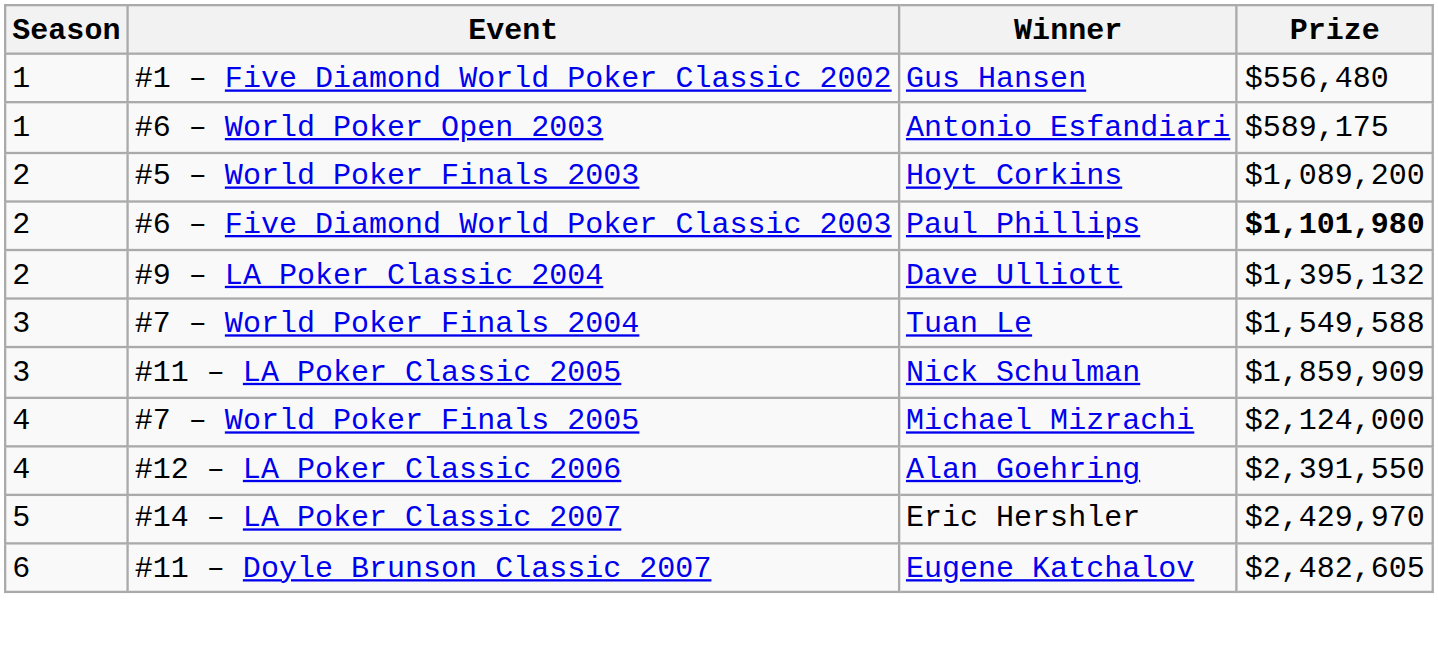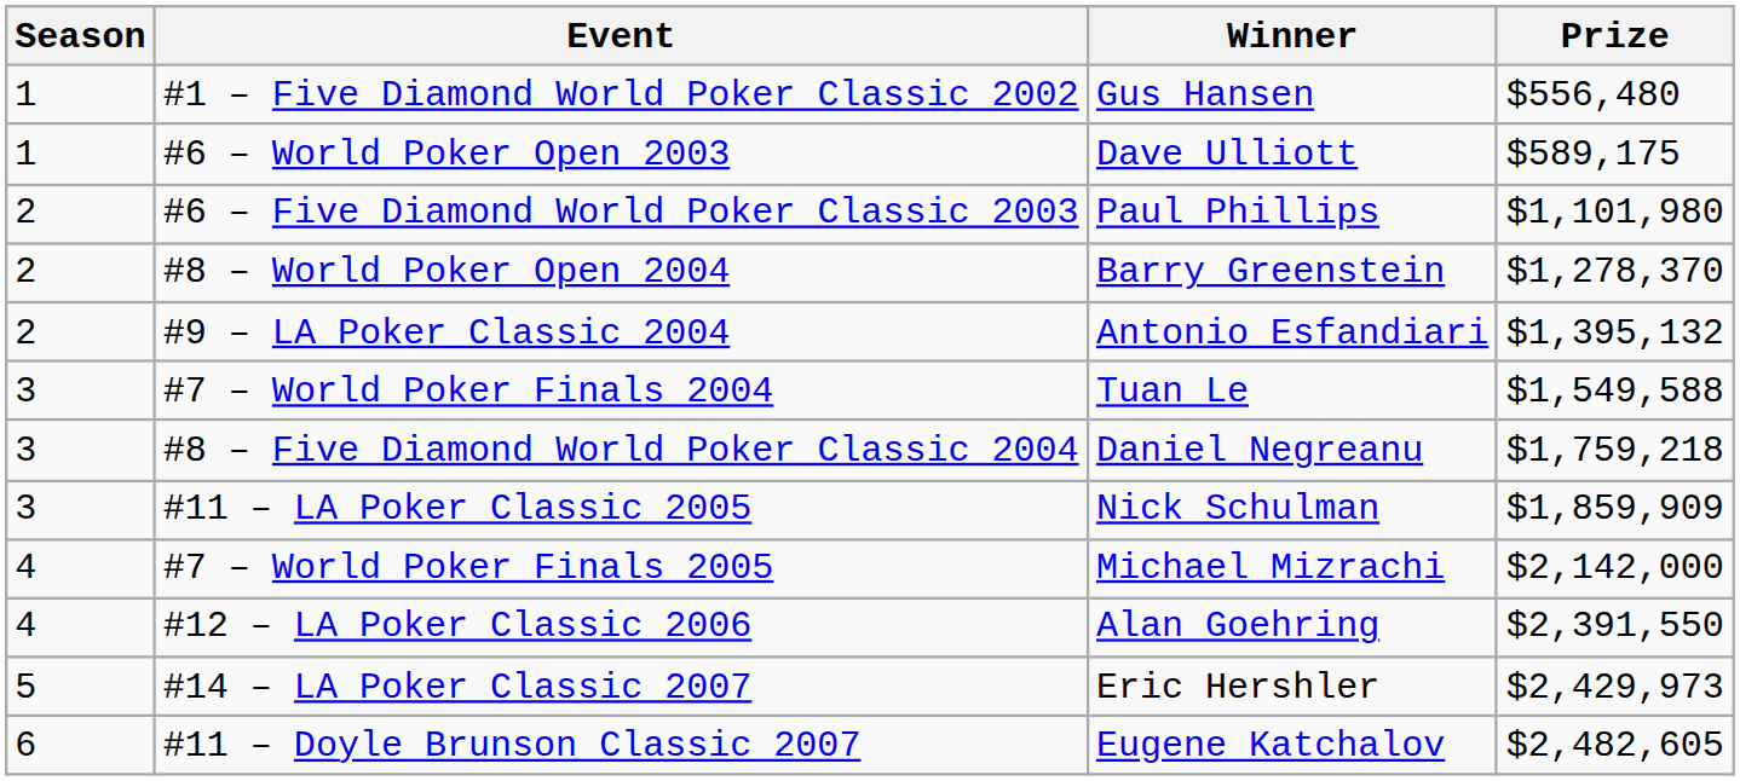#6 – World Poker Open 2003 | Winner: Antonio Esfandiari -> Dave Ulliott
- row: 2 | #5 – World Poker Finals 2003 | Hoyt Corkins | $1,089,200
#6 – Five Diamond World Poker Classic 2003 | Prize: bold -> normal
+ row: 2 | #8 – World Poker Open 2004 | Barry Greenstein | $1,278,370
#9 – LA Poker Classic 2004 | Winner: Dave Ulliott -> Antonio Esfandiari
+ row: 3 | #8 – Five Diamond World Poker Classic 2004 | Daniel Negreanu | $1,759,218
#7 – World Poker Finals 2005 | Prize: $2,124,000 -> $2,142,000
#14 – LA Poker Classic 2007 | Prize: $2,429,970 -> $2,429,973
